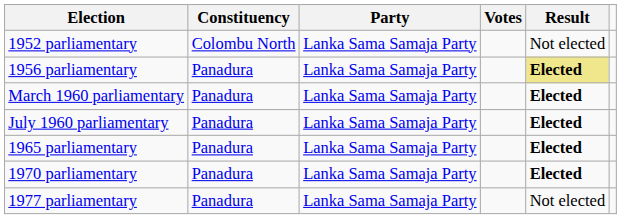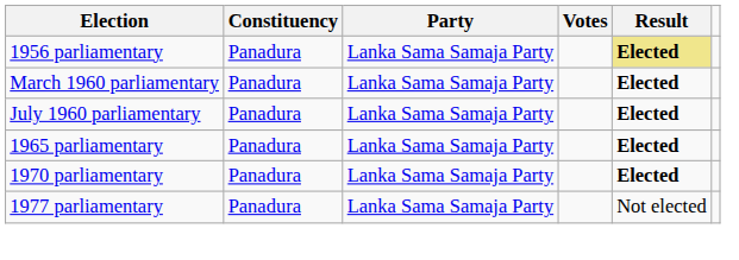- row: 1952 parliamentary | Colombu North | Lanka Sama Samaja Party | Not elected
